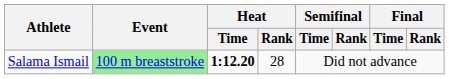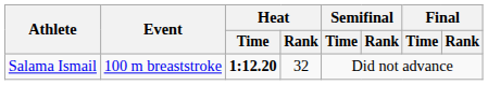Salama Ismail | Event: lightgreen background -> no background
Salama Ismail | Heat / Rank: 28 -> 32
